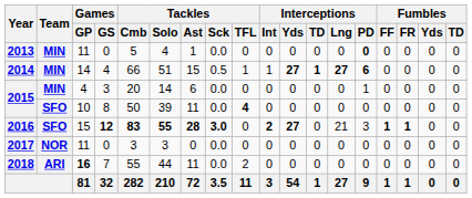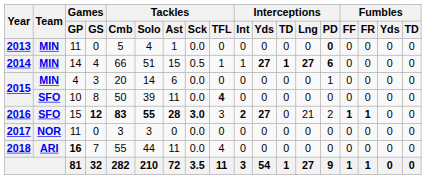2016 | Tackles / TFL: 0 -> 3
2016 | Interceptions / PD: 3 -> 2
2018 | Tackles / TFL: 2 -> 4
